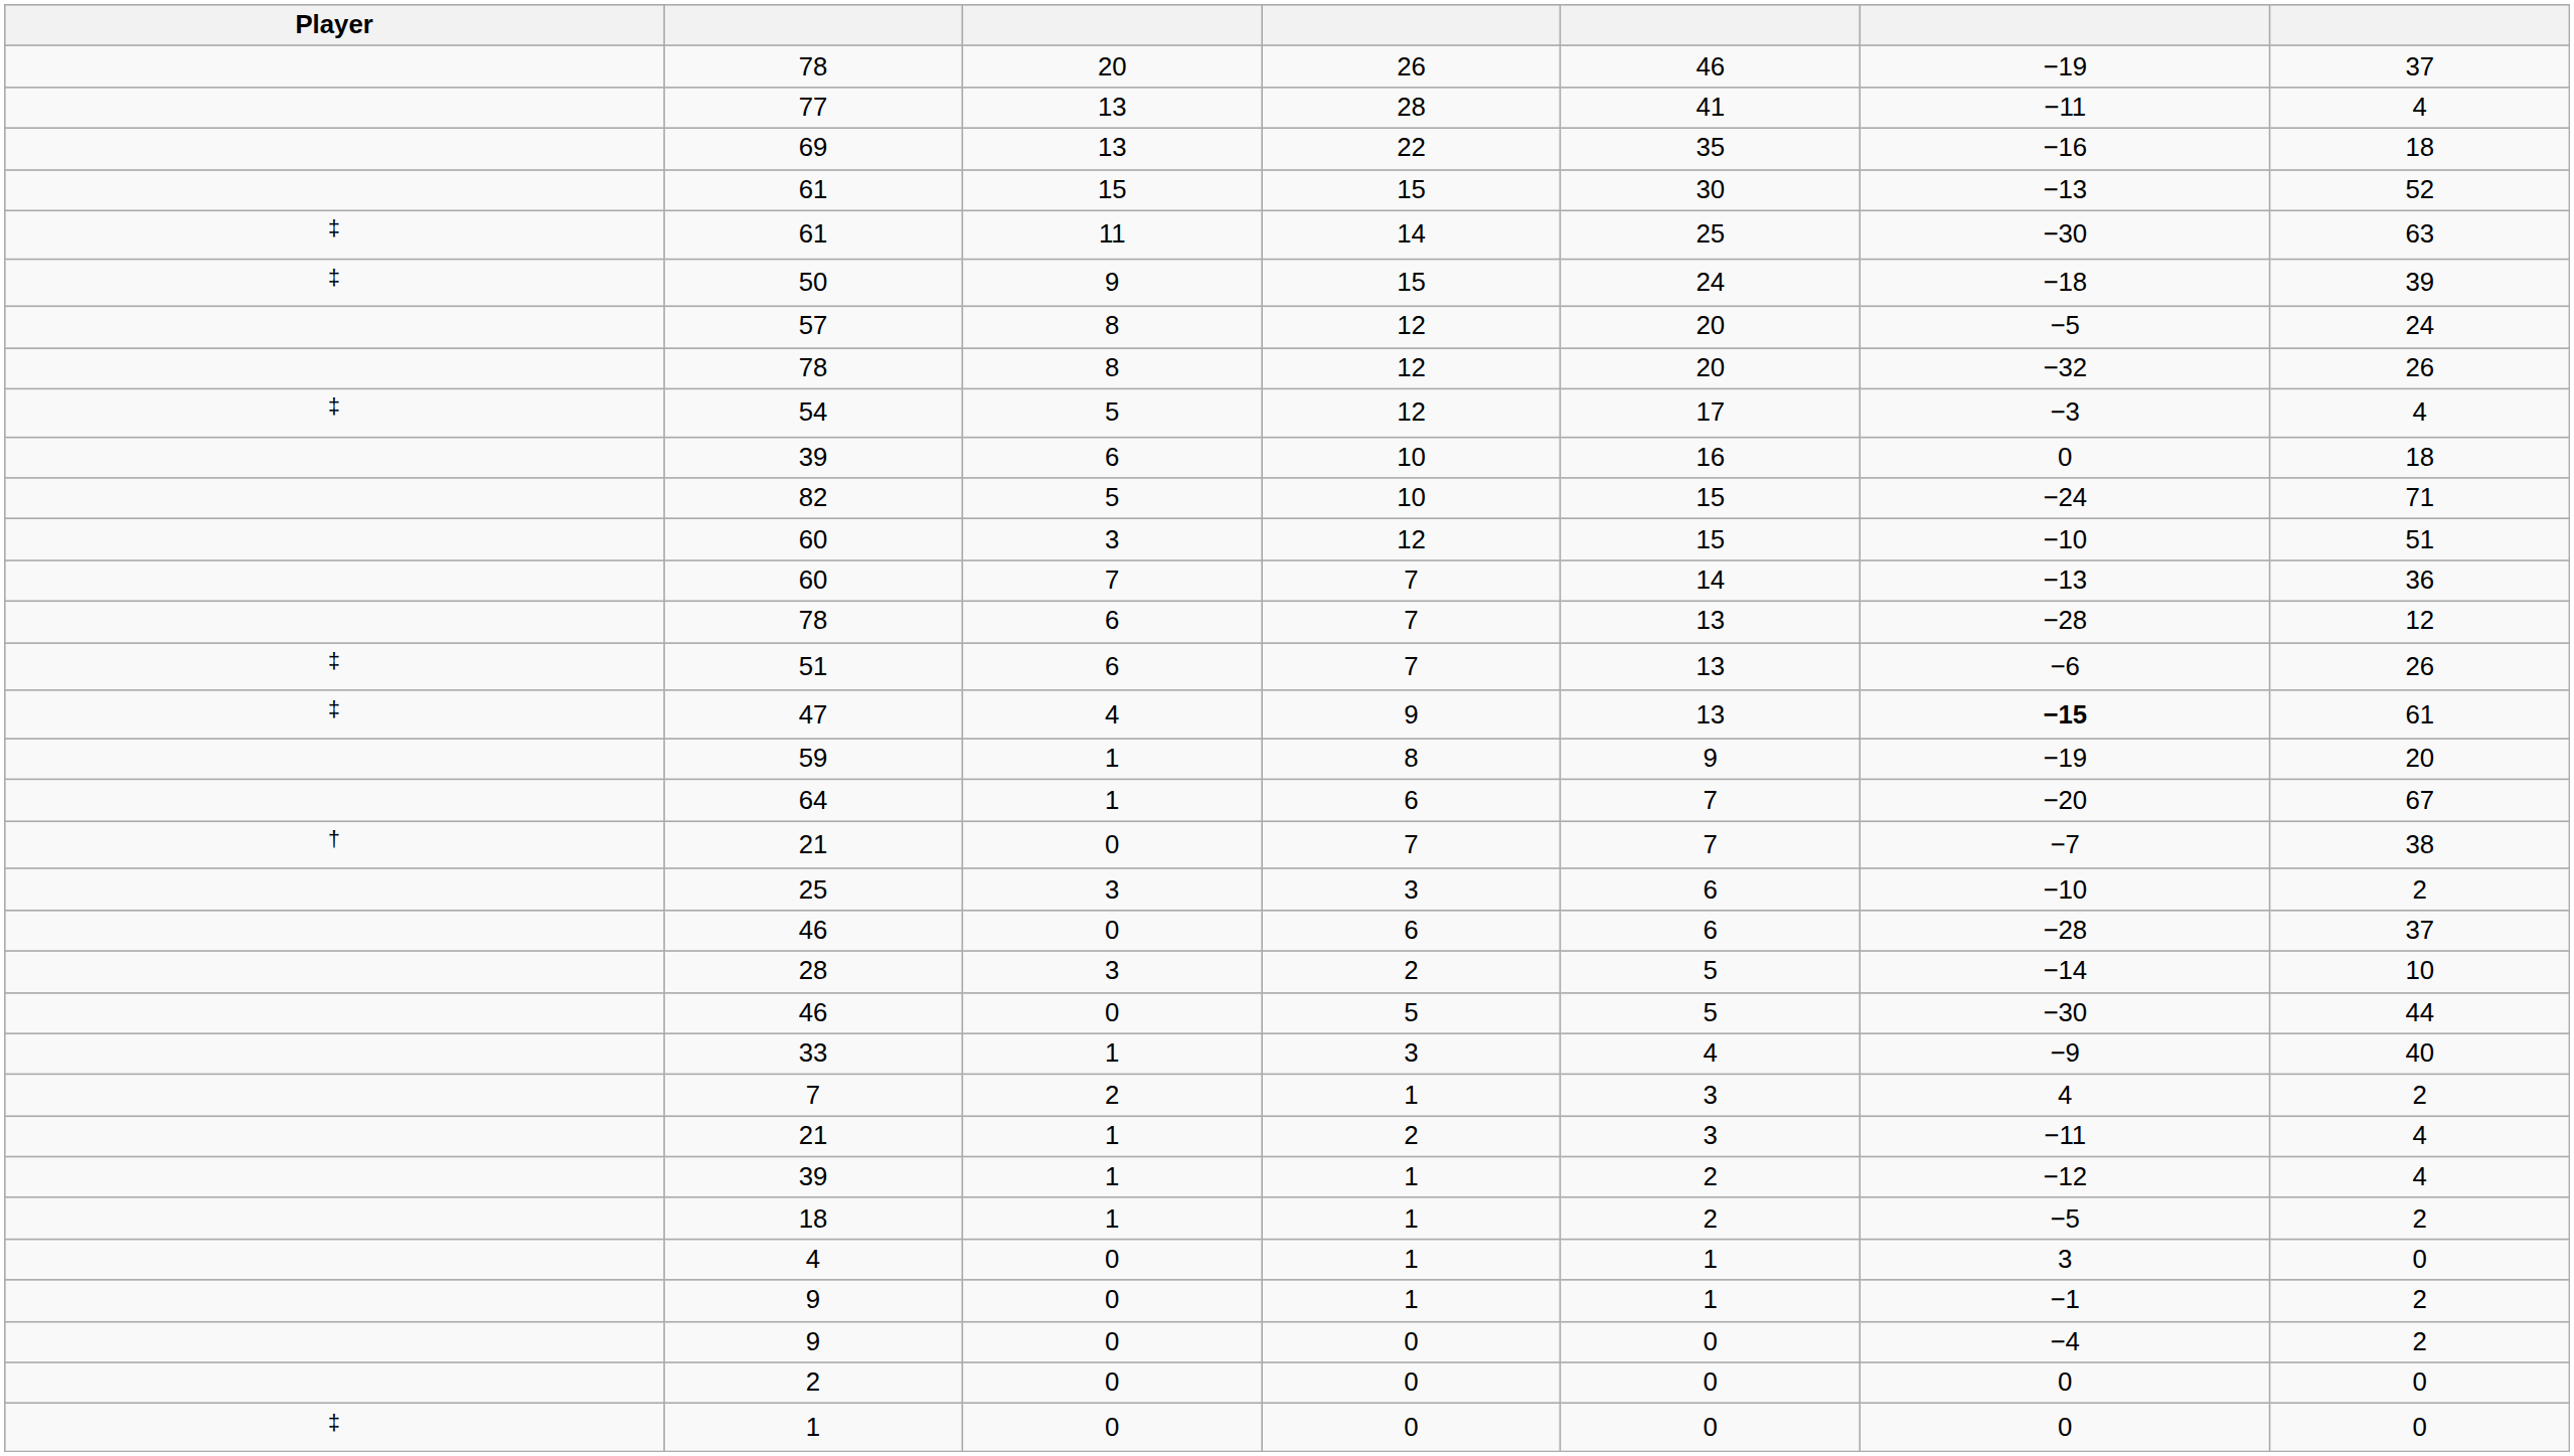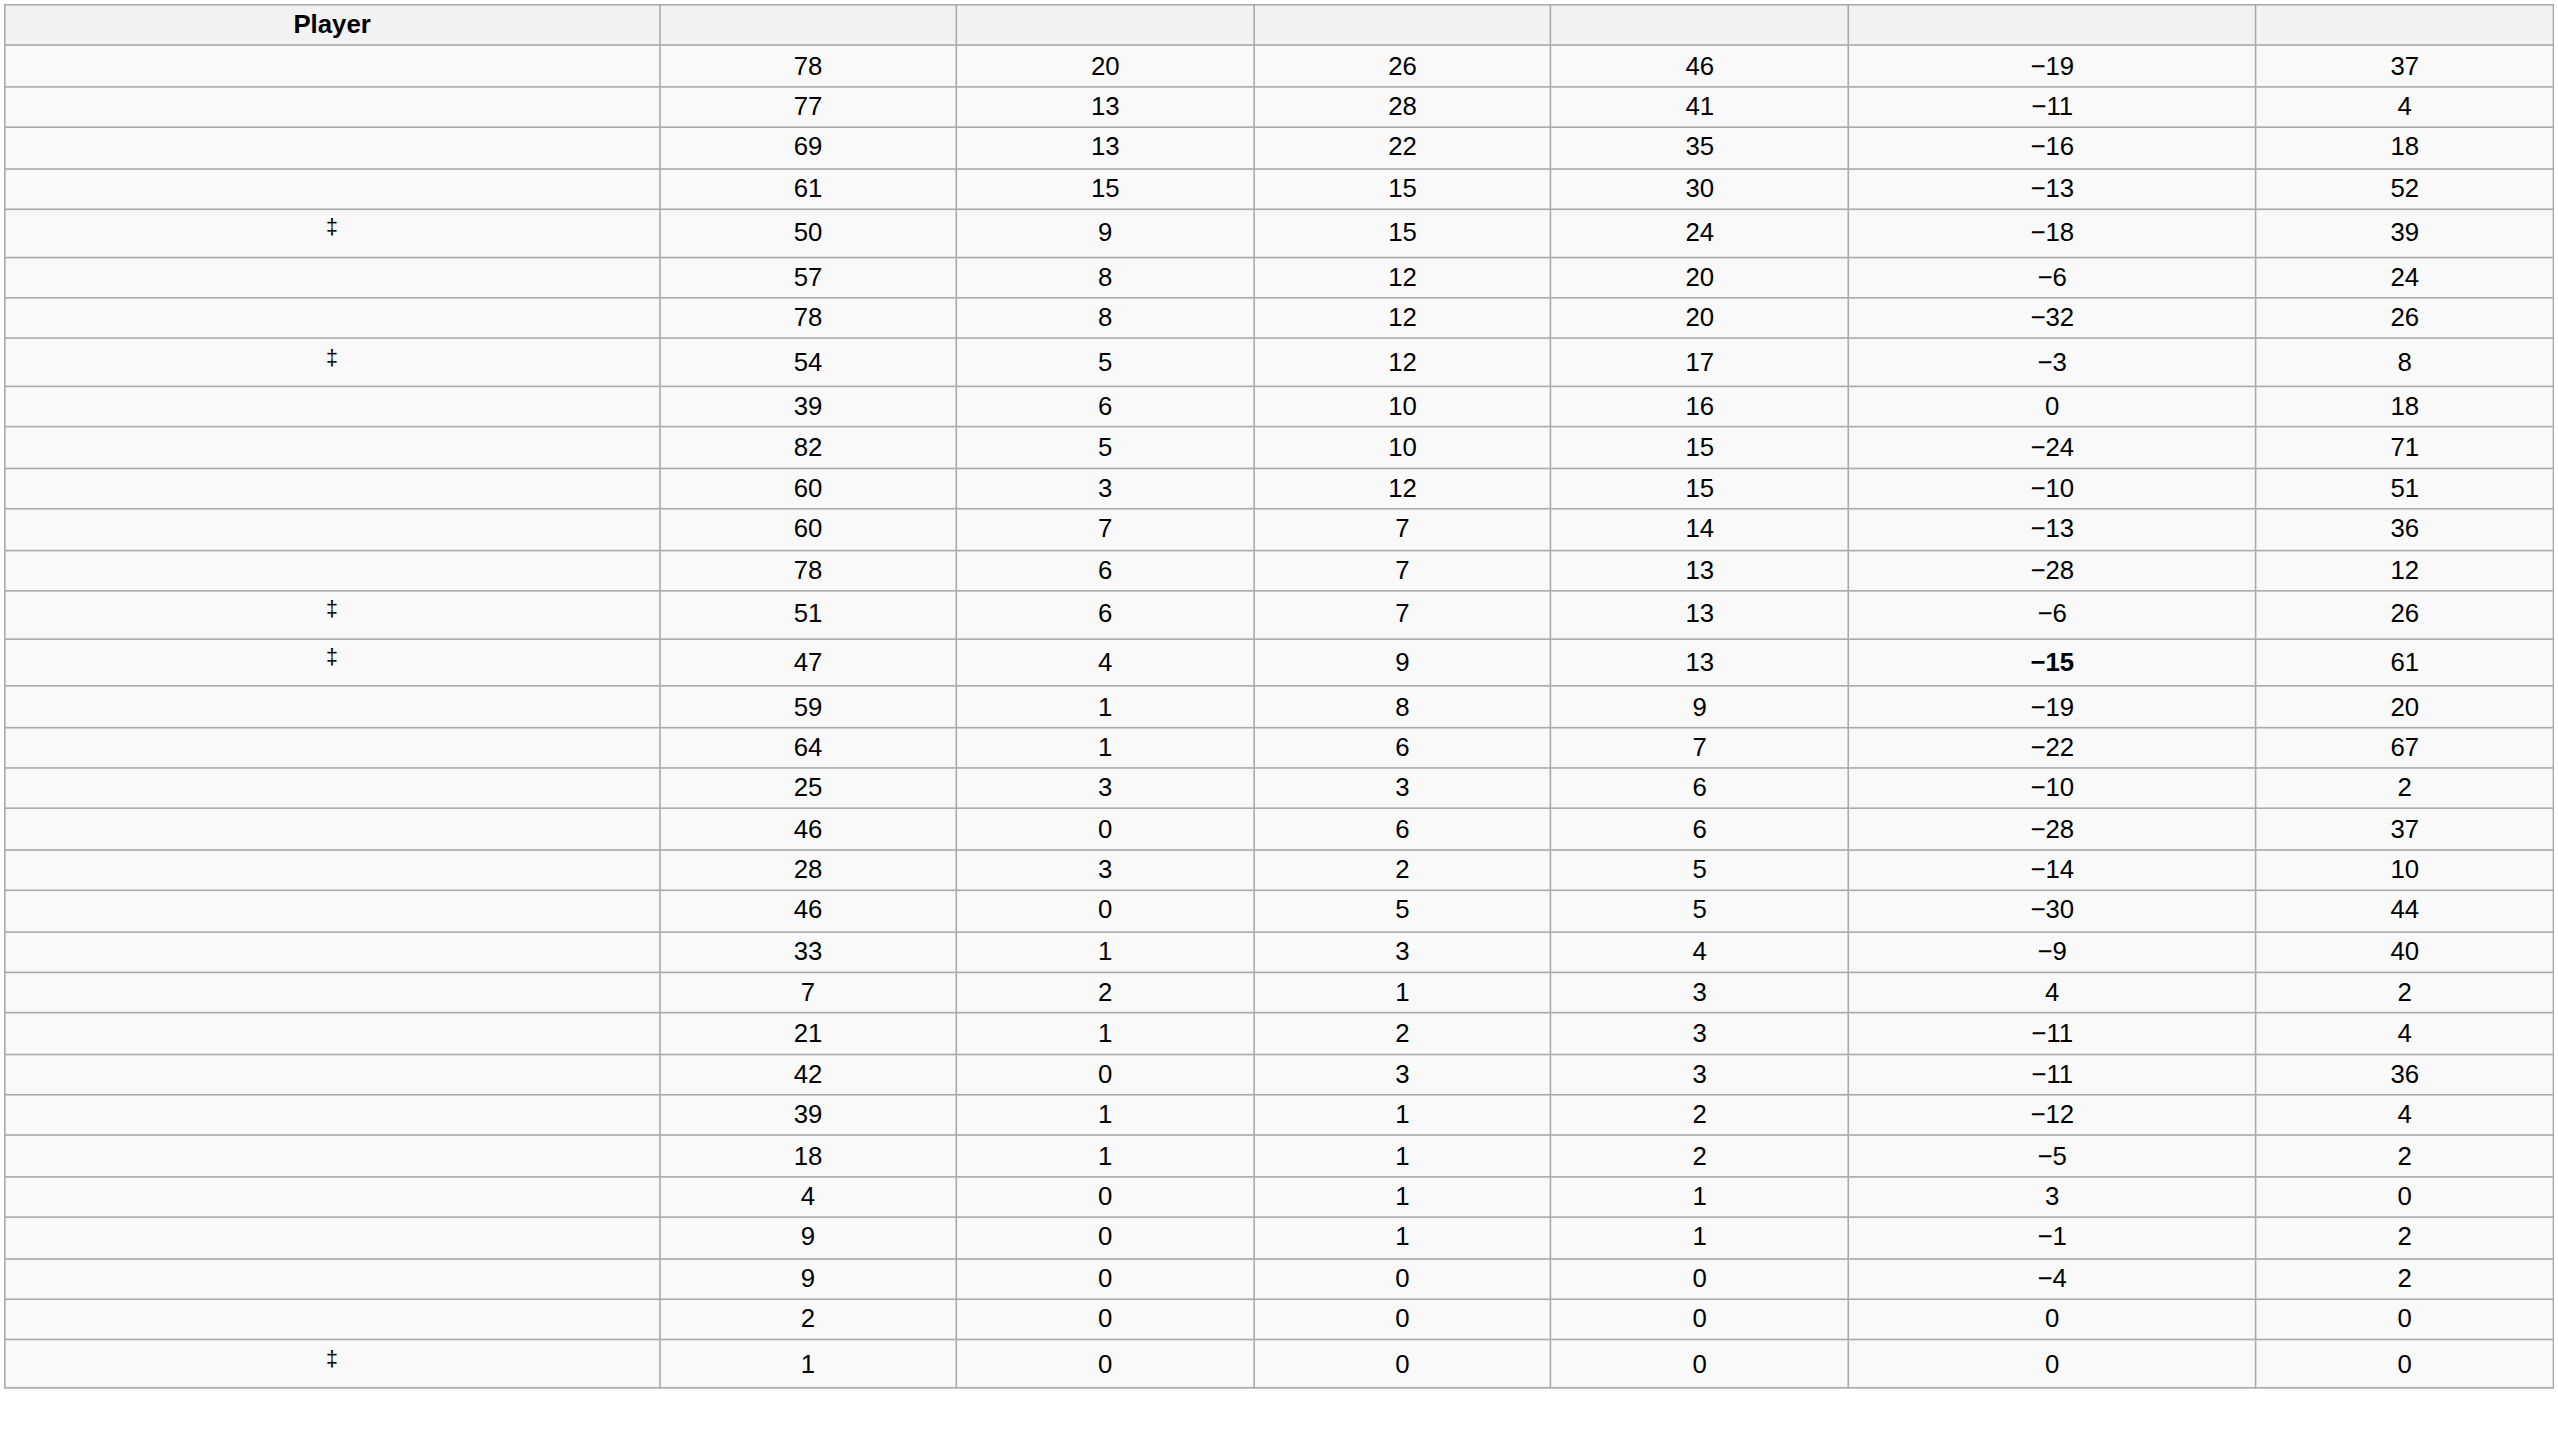- row: ‡ | 61 | 11 | 14 | 25 | −30 | 63
57 | column 6: −5 -> −6
54 | column 7: 4 -> 8
64 | column 6: −20 -> −22
- row: † | 21 | 0 | 7 | 7 | −7 | 38
+ row: 42 | 0 | 3 | 3 | −11 | 36
